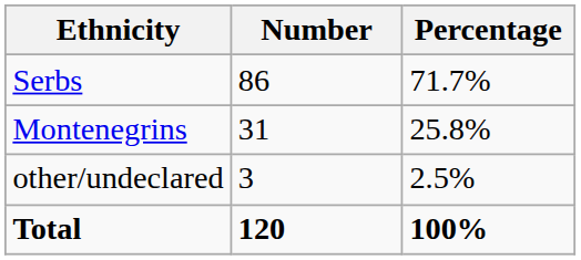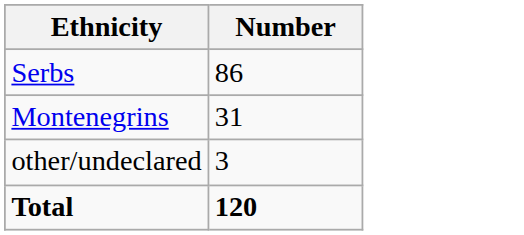- column: Percentage | 71.7% | 25.8% | 2.5% | 100%
